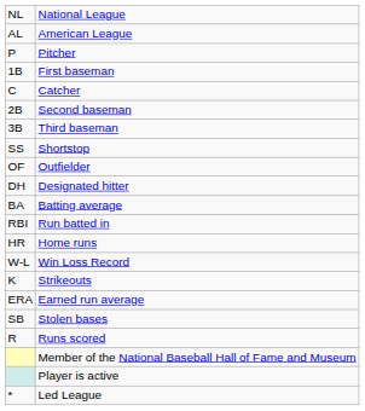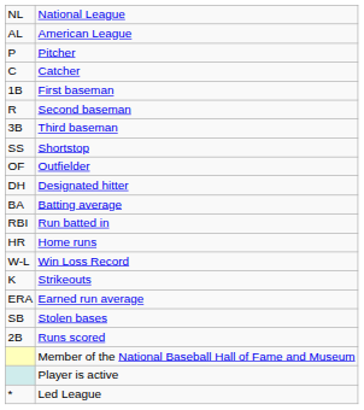rows swapped: Catcher <-> First baseman
Second baseman | column 1: 2B -> R
Runs scored | column 1: R -> 2B
